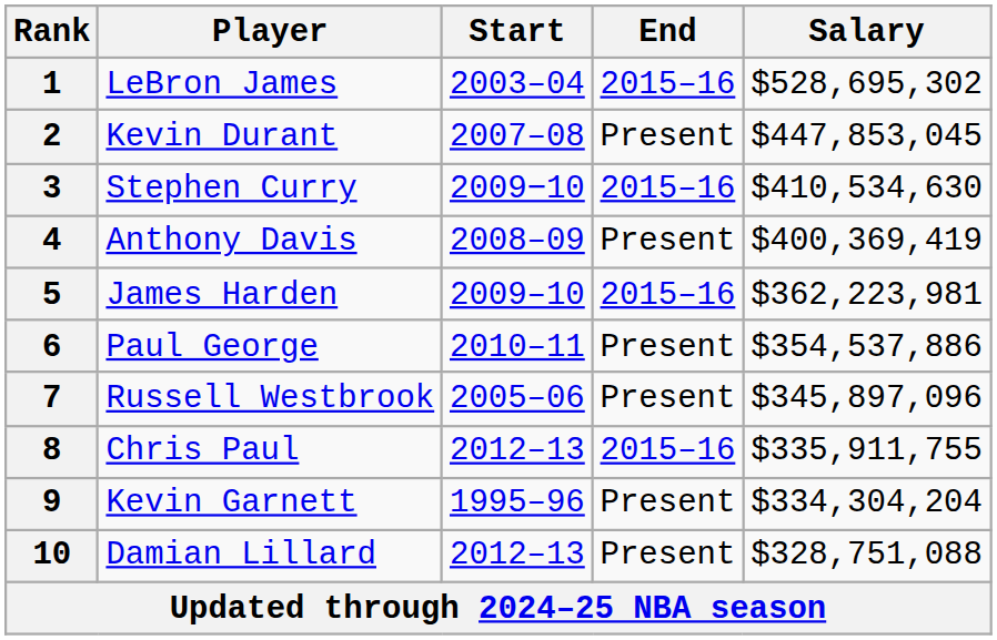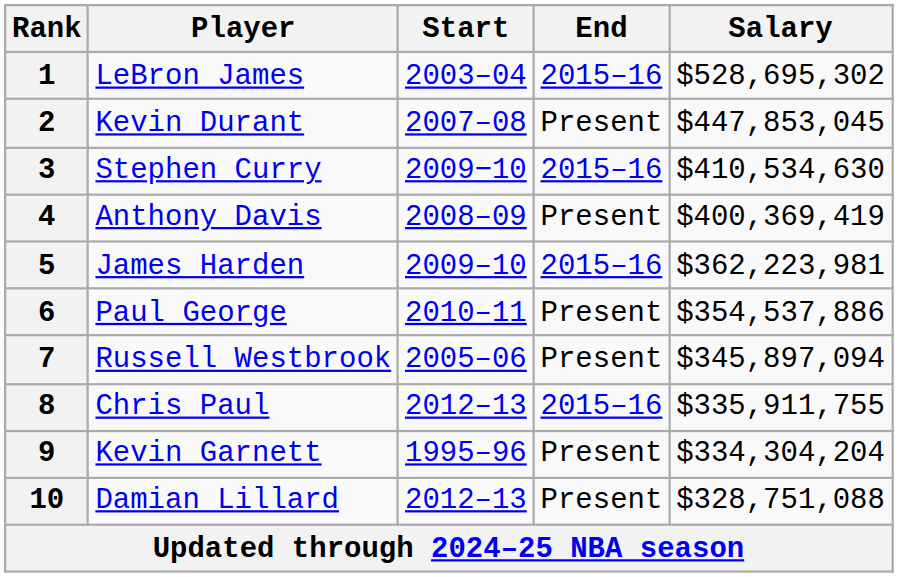7 | Salary: $345,897,096 -> $345,897,094
